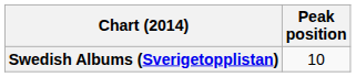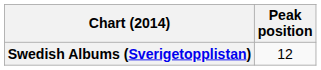Swedish Albums (Sverigetopplistan) | Peak position: 10 -> 12
